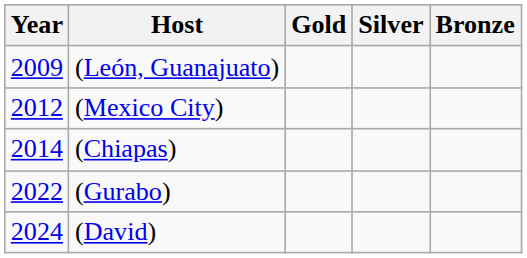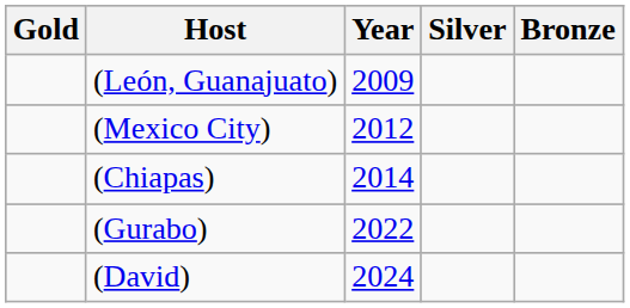columns swapped: Year <-> Gold
